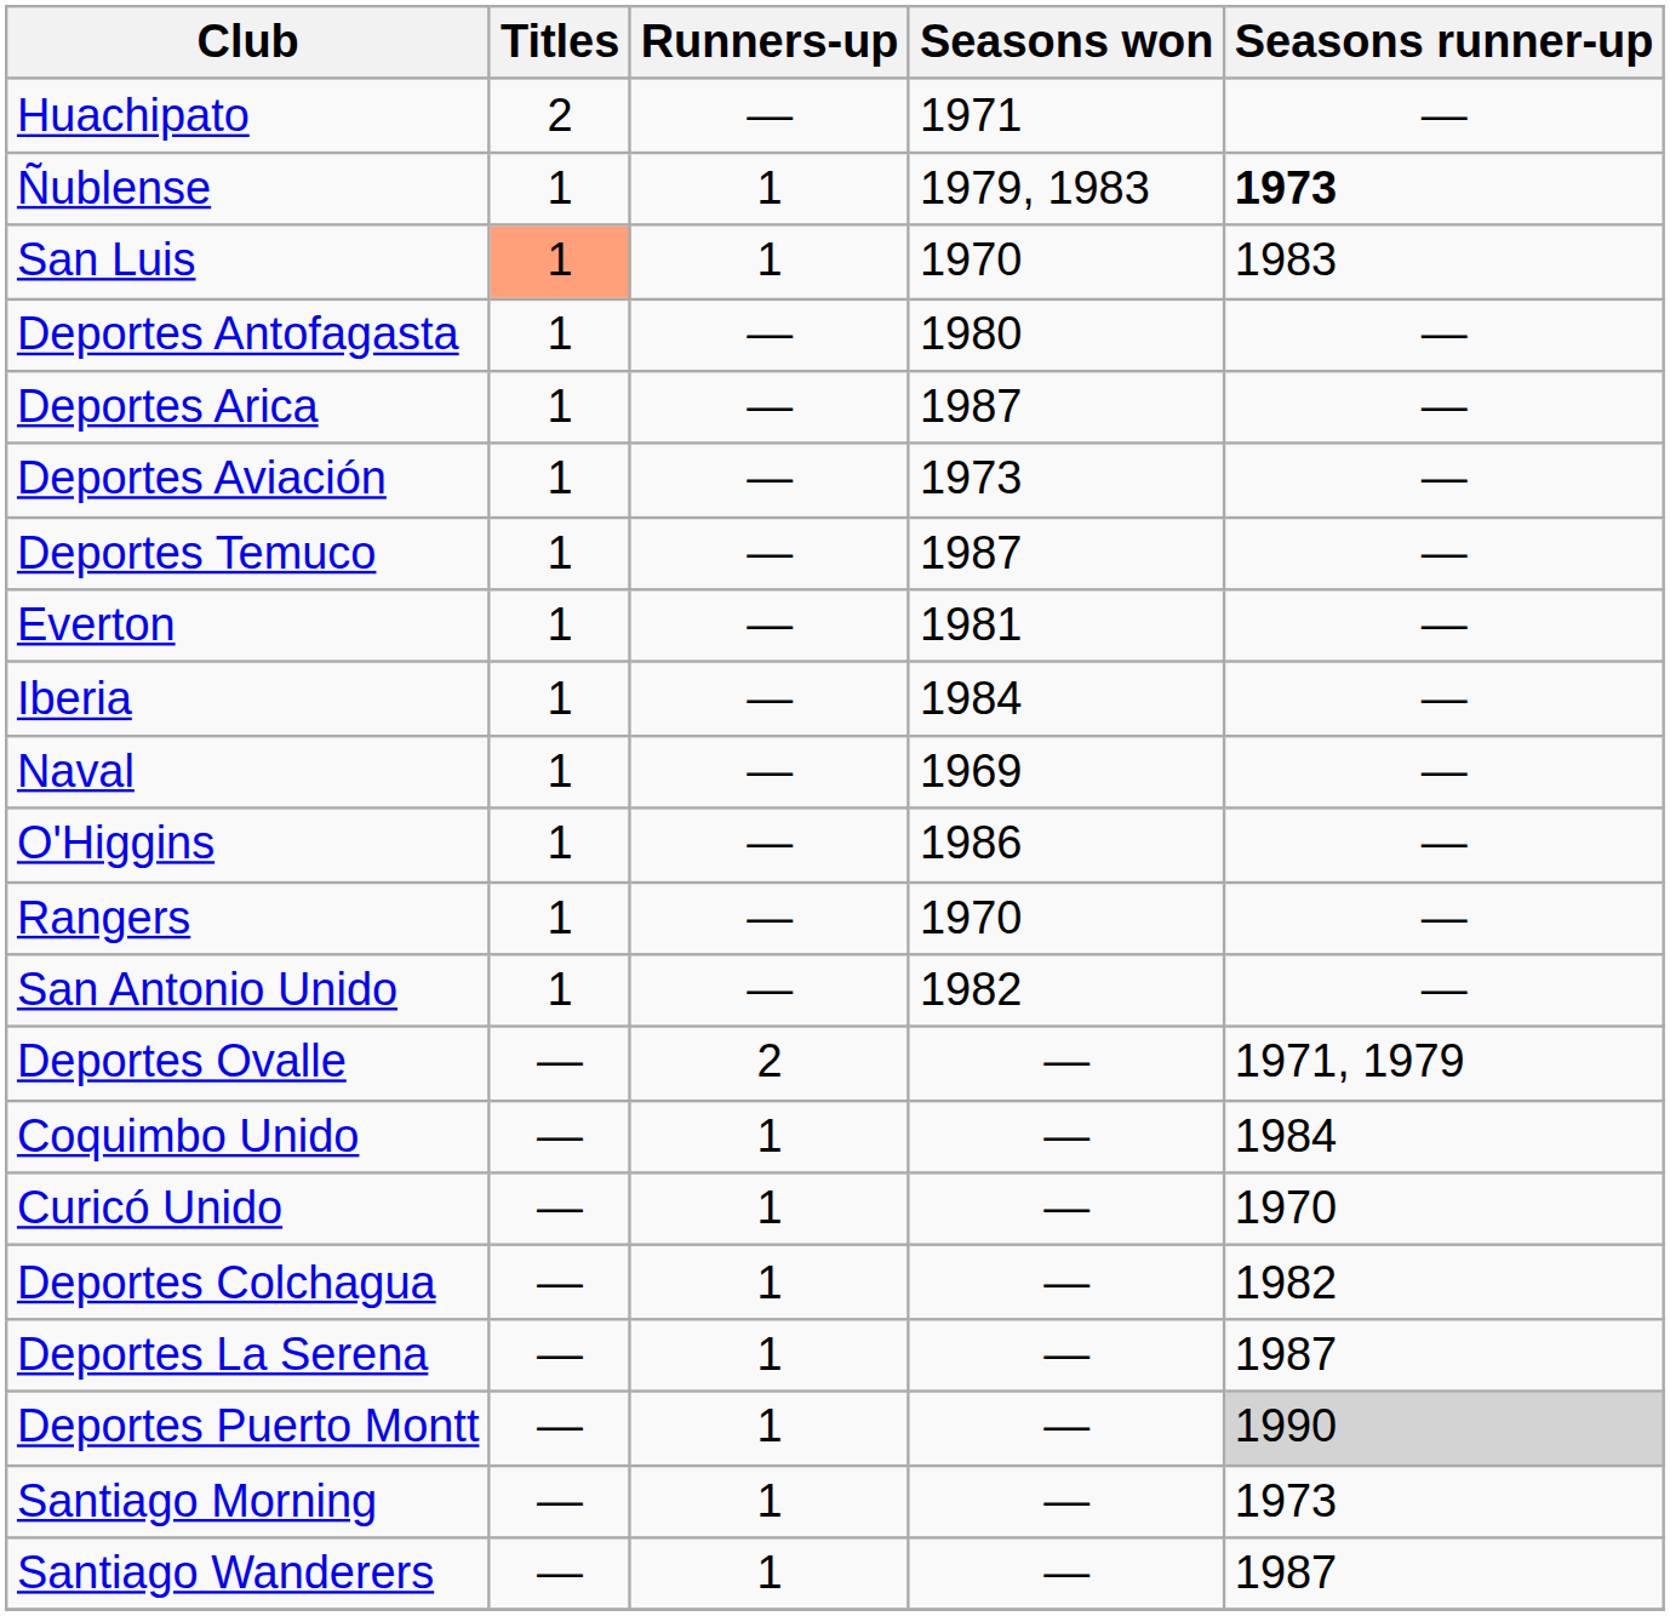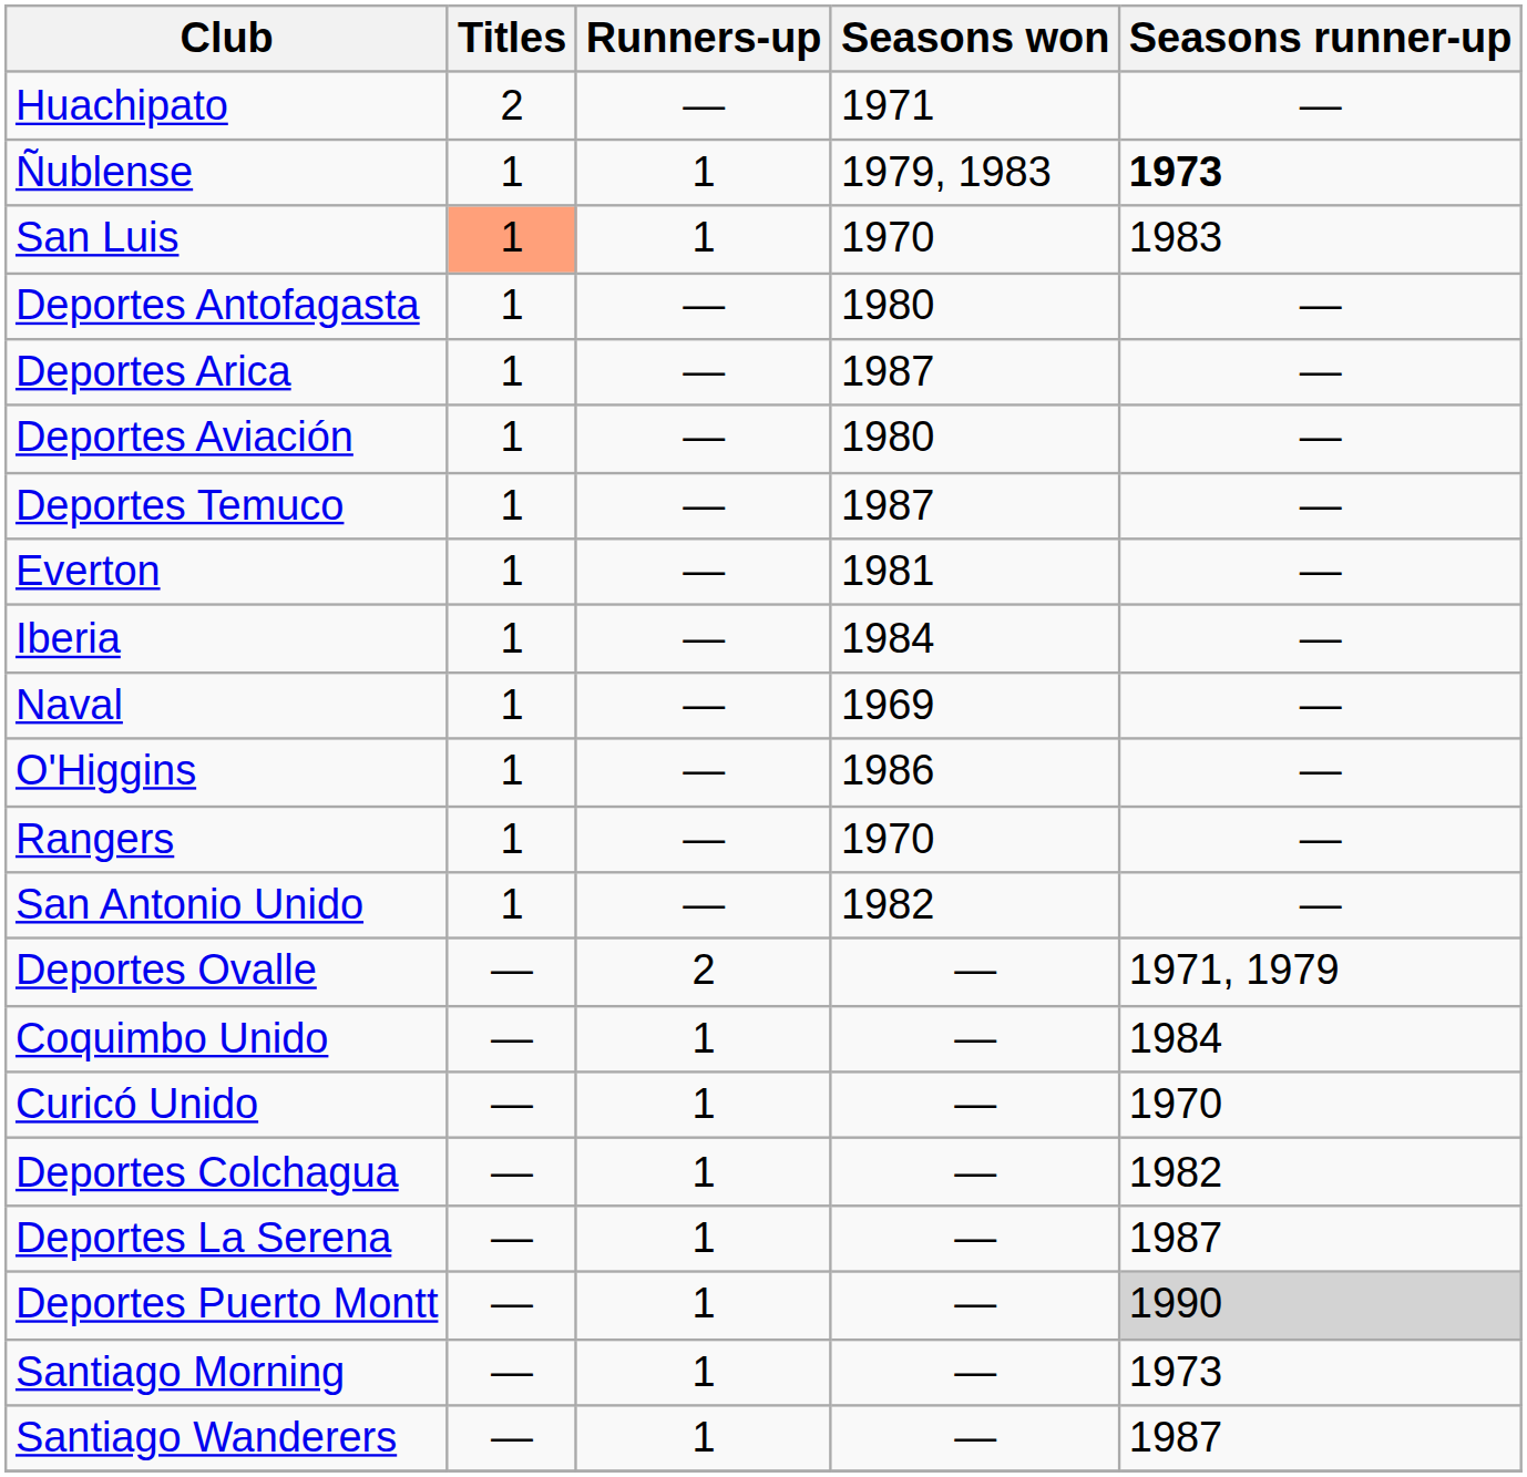Deportes Aviación | Seasons won: 1973 -> 1980
